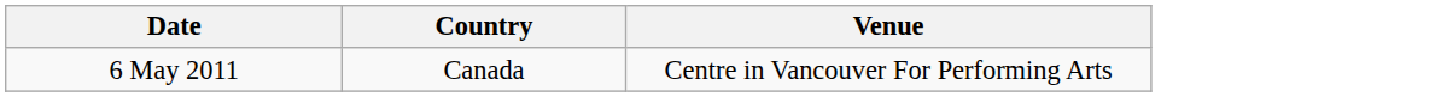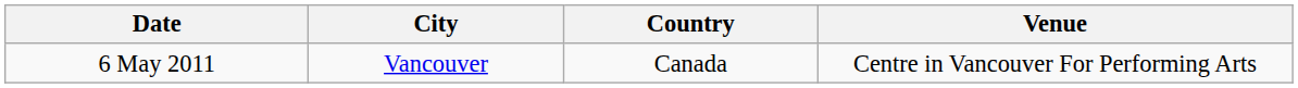+ column: City | Vancouver
